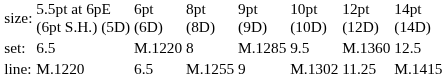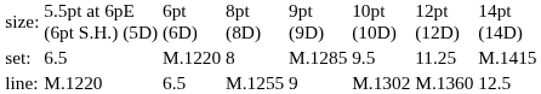set: | column 7: M.1360 -> 11.25
set: | column 8: 12.5 -> M.1415
line: | column 7: 11.25 -> M.1360
line: | column 8: M.1415 -> 12.5
